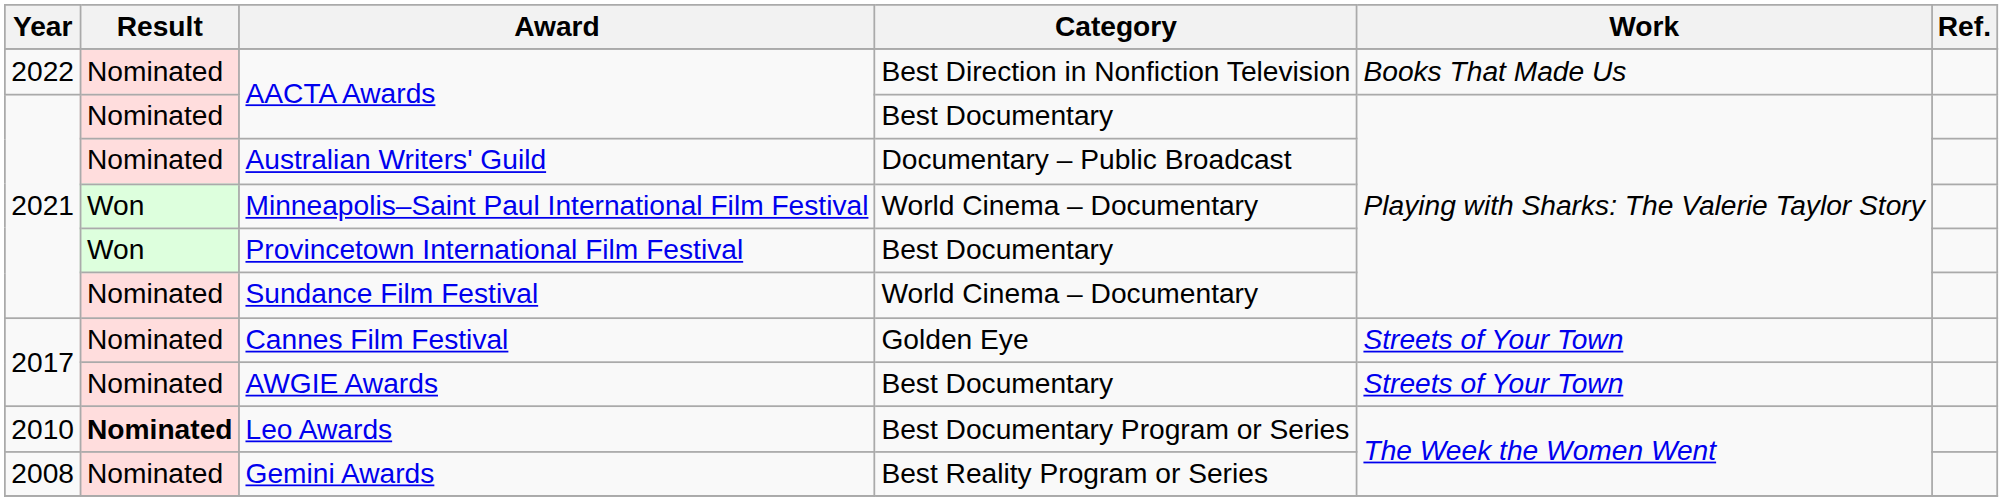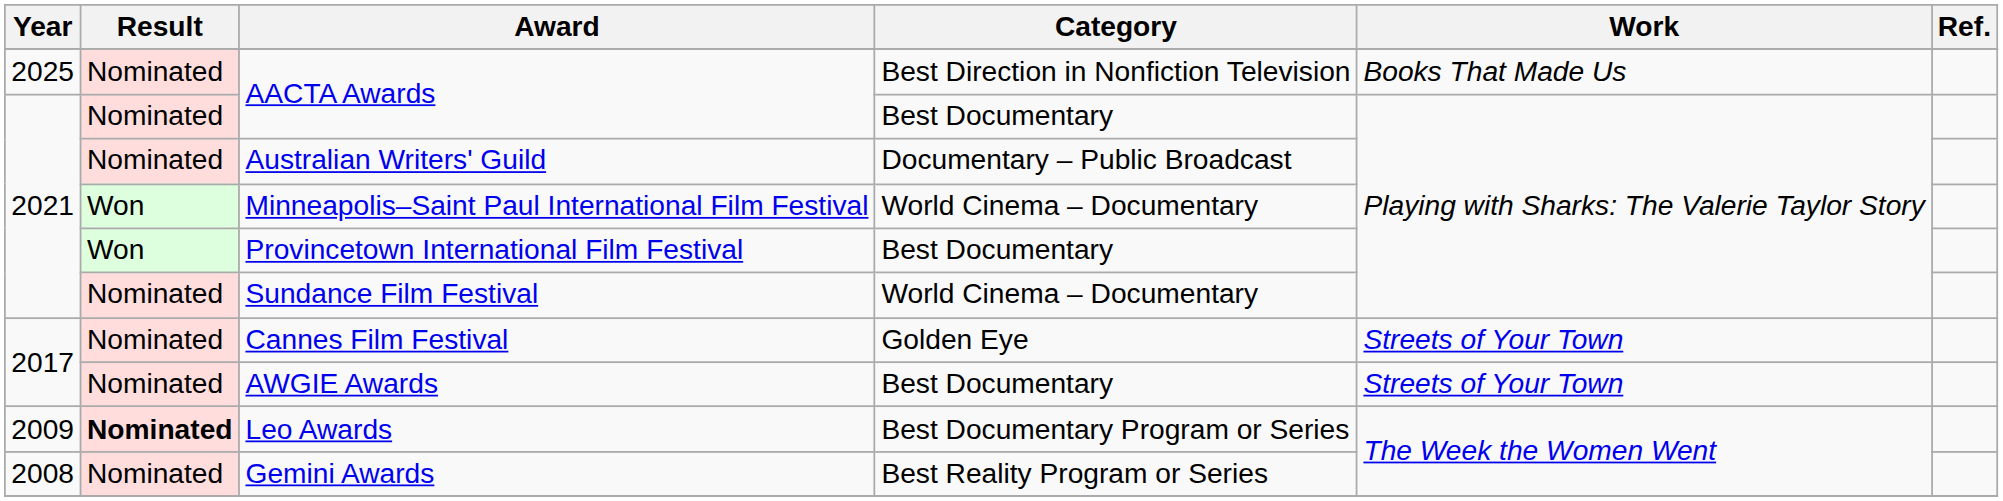AACTA Awards / Best Direction in Nonfiction Television | Year: 2022 -> 2025
Leo Awards | Year: 2010 -> 2009
